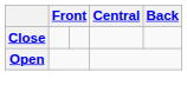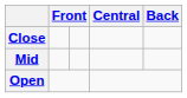+ row: Mid
